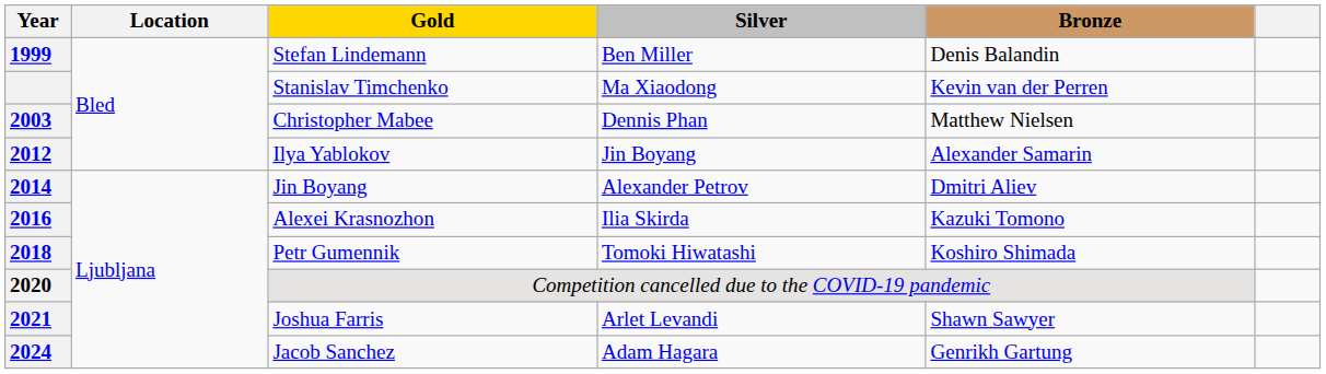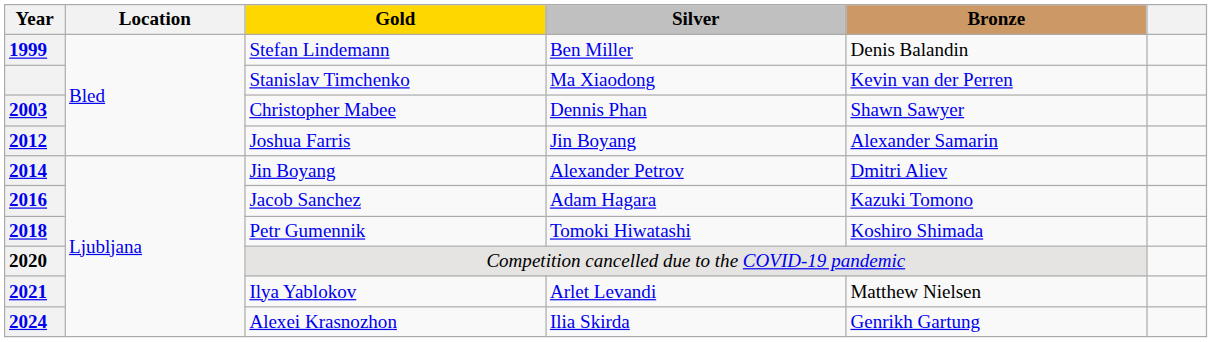2003 | Bronze: Matthew Nielsen -> Shawn Sawyer
2012 | Gold: Ilya Yablokov -> Joshua Farris
2016 | Gold: Alexei Krasnozhon -> Jacob Sanchez
2016 | Silver: Ilia Skirda -> Adam Hagara
2021 | Gold: Joshua Farris -> Ilya Yablokov
2021 | Bronze: Shawn Sawyer -> Matthew Nielsen
2024 | Gold: Jacob Sanchez -> Alexei Krasnozhon
2024 | Silver: Adam Hagara -> Ilia Skirda
